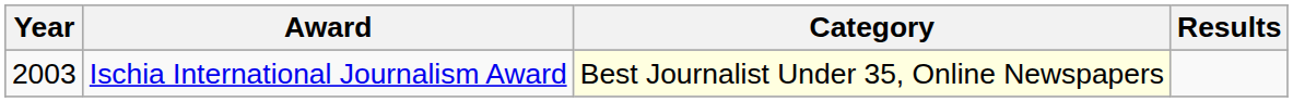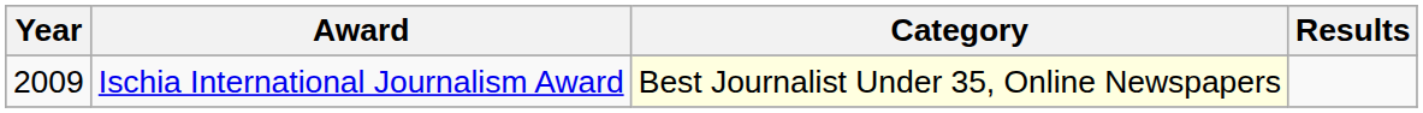Ischia International Journalism Award | Year: 2003 -> 2009
